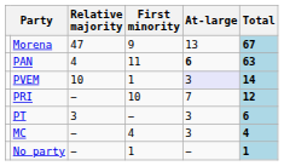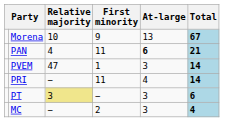Morena | Relative majority: 47 -> 10
PAN | Total: 63 -> 21
PVEM | Relative majority: 10 -> 47
PVEM | At-large: lavender background -> no background
PRI | First minority: 10 -> 11
PRI | At-large: 7 -> 4
PRI | Total: 12 -> 14
PT | Relative majority: no background -> khaki background
MC | First minority: 4 -> 2
- row: No party | − | 1 | − | 1
